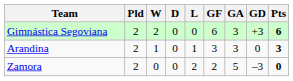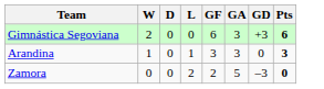- column: Pld | 2 | 2 | 2
